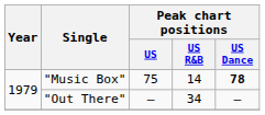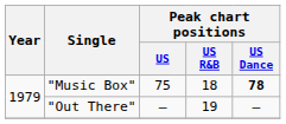"Music Box" | Peak chart positions / US R&B: 14 -> 18
"Out There" | Peak chart positions / US R&B: 34 -> 19
